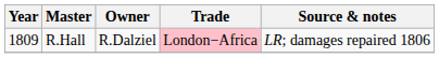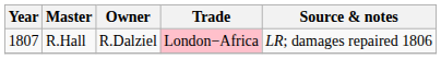R.Hall | Year: 1809 -> 1807
